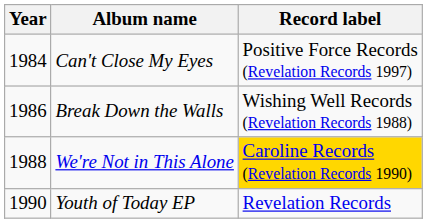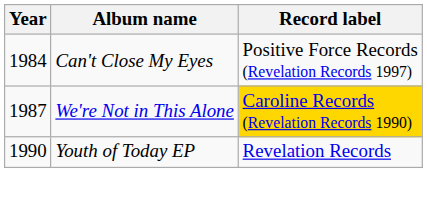- row: 1986 | Break Down the Walls | Wishing Well Records (Revelation Records 1988)
We're Not in This Alone | Year: 1988 -> 1987
